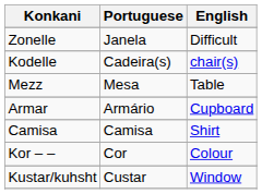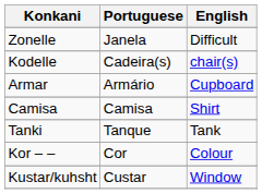- row: Mezz | Mesa | Table
+ row: Tanki | Tanque | Tank
